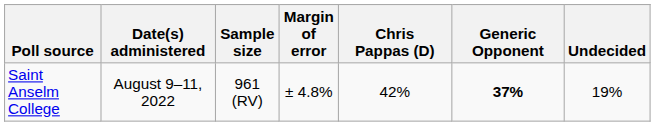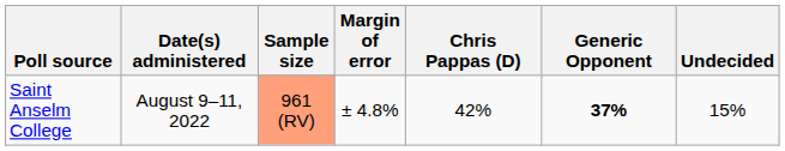Saint Anselm College | Sample size: no background -> lightsalmon background
Saint Anselm College | Undecided: 19% -> 15%
